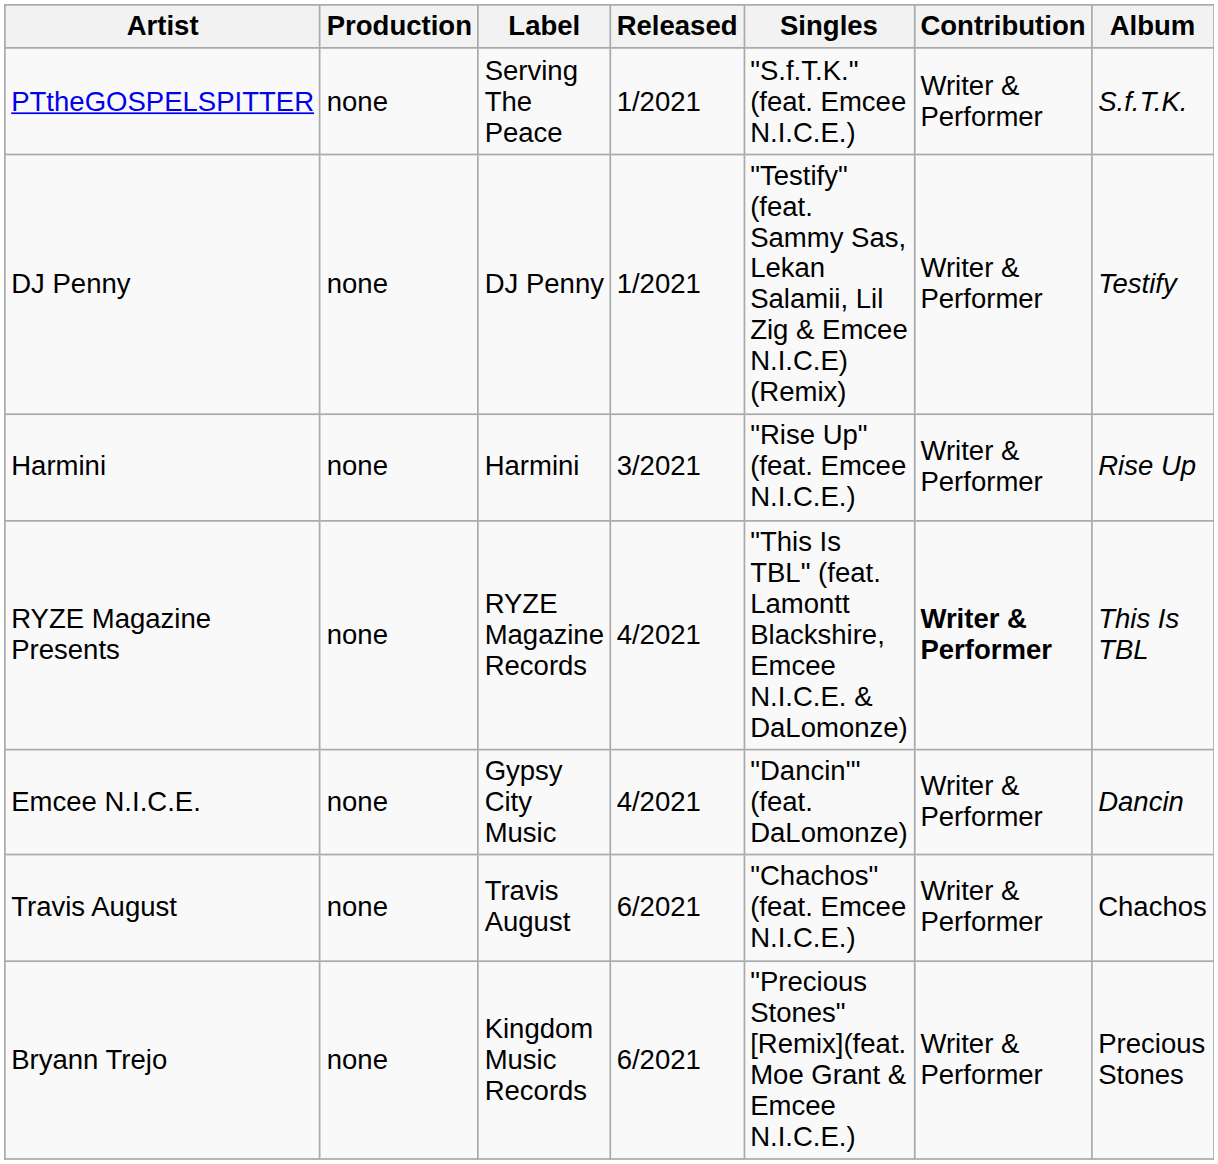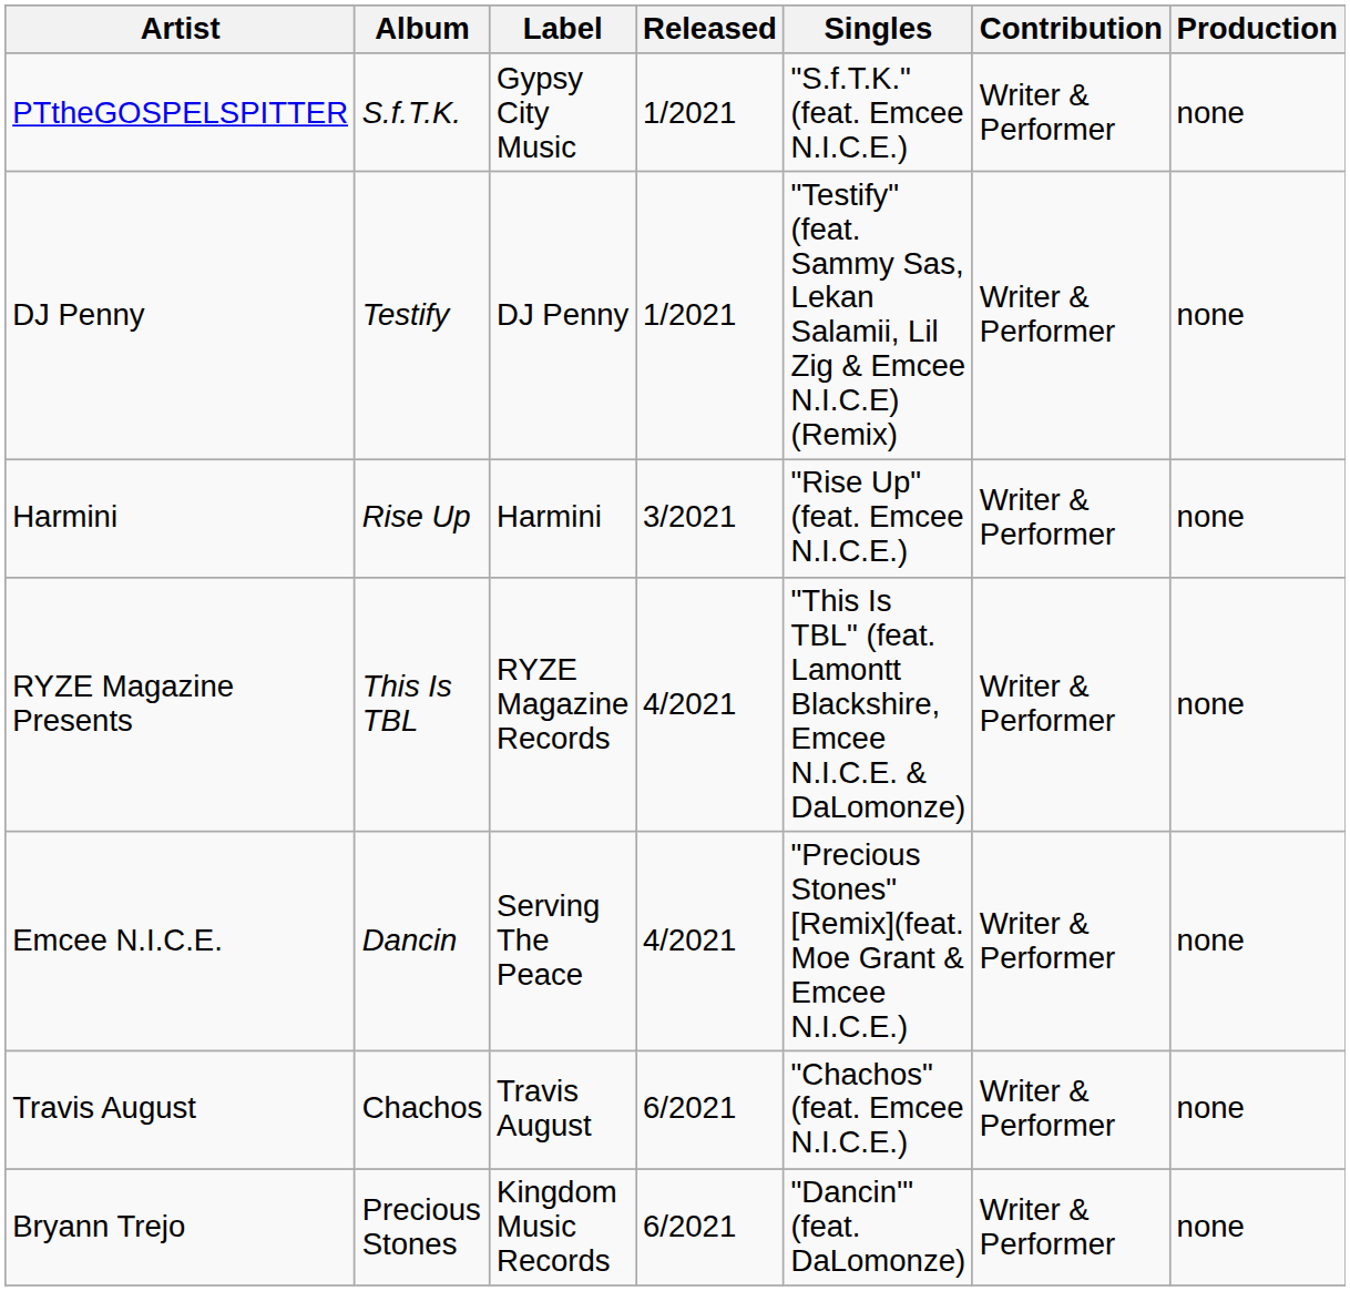columns swapped: Album <-> Production
PTtheGOSPELSPITTER | Label: Serving The Peace -> Gypsy City Music
RYZE Magazine Presents | Contribution: bold -> normal
Emcee N.I.C.E. | Label: Gypsy City Music -> Serving The Peace
Emcee N.I.C.E. | Singles: "Dancin'" (feat. DaLomonze) -> "Precious Stones"[Remix](feat. Moe Grant & Emcee N.I.C.E.)
Bryann Trejo | Singles: "Precious Stones"[Remix](feat. Moe Grant & Emcee N.I.C.E.) -> "Dancin'" (feat. DaLomonze)
